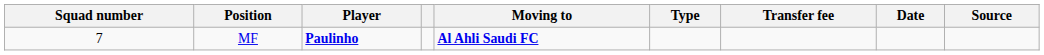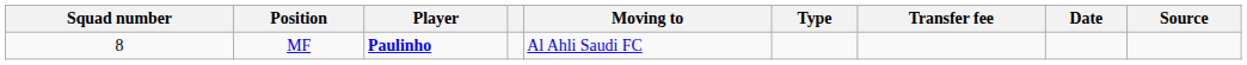MF | Squad number: 7 -> 8
MF | Moving to: bold -> normal
